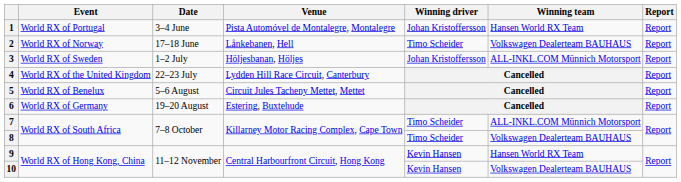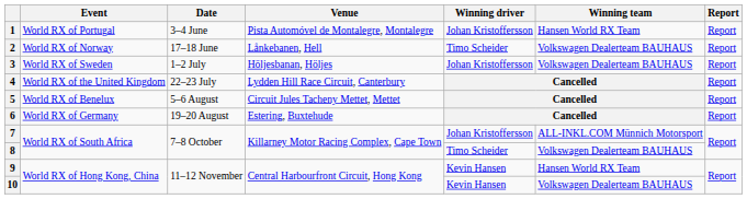3 | Winning team: ALL-INKL.COM Münnich Motorsport -> Volkswagen Dealerteam BAUHAUS
7 | Winning driver: Timo Scheider -> Johan Kristoffersson
